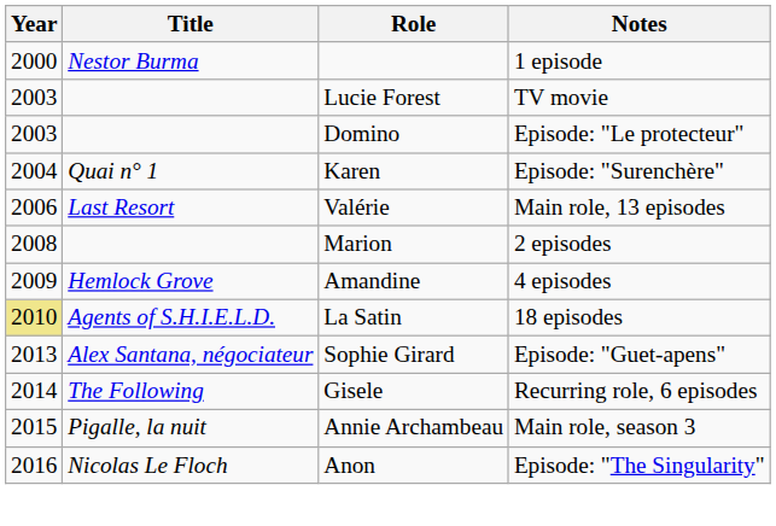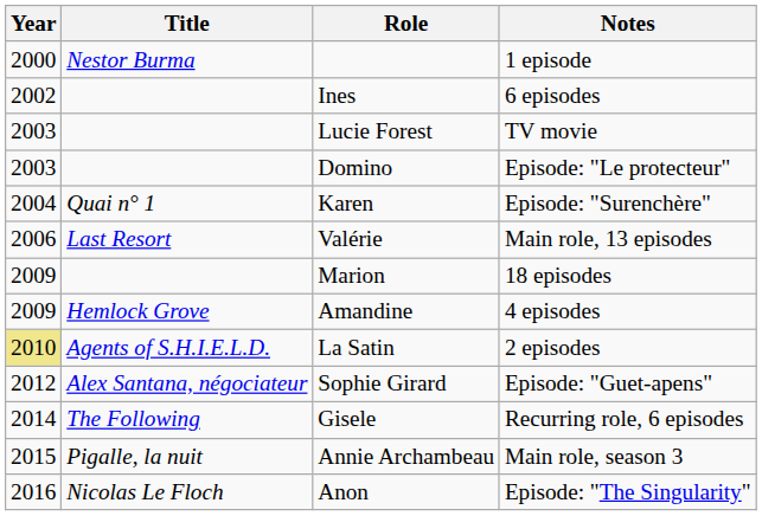+ row: 2002 | Ines | 6 episodes
Marion | Year: 2008 -> 2009
Marion | Notes: 2 episodes -> 18 episodes
La Satin | Notes: 18 episodes -> 2 episodes
Sophie Girard | Year: 2013 -> 2012
